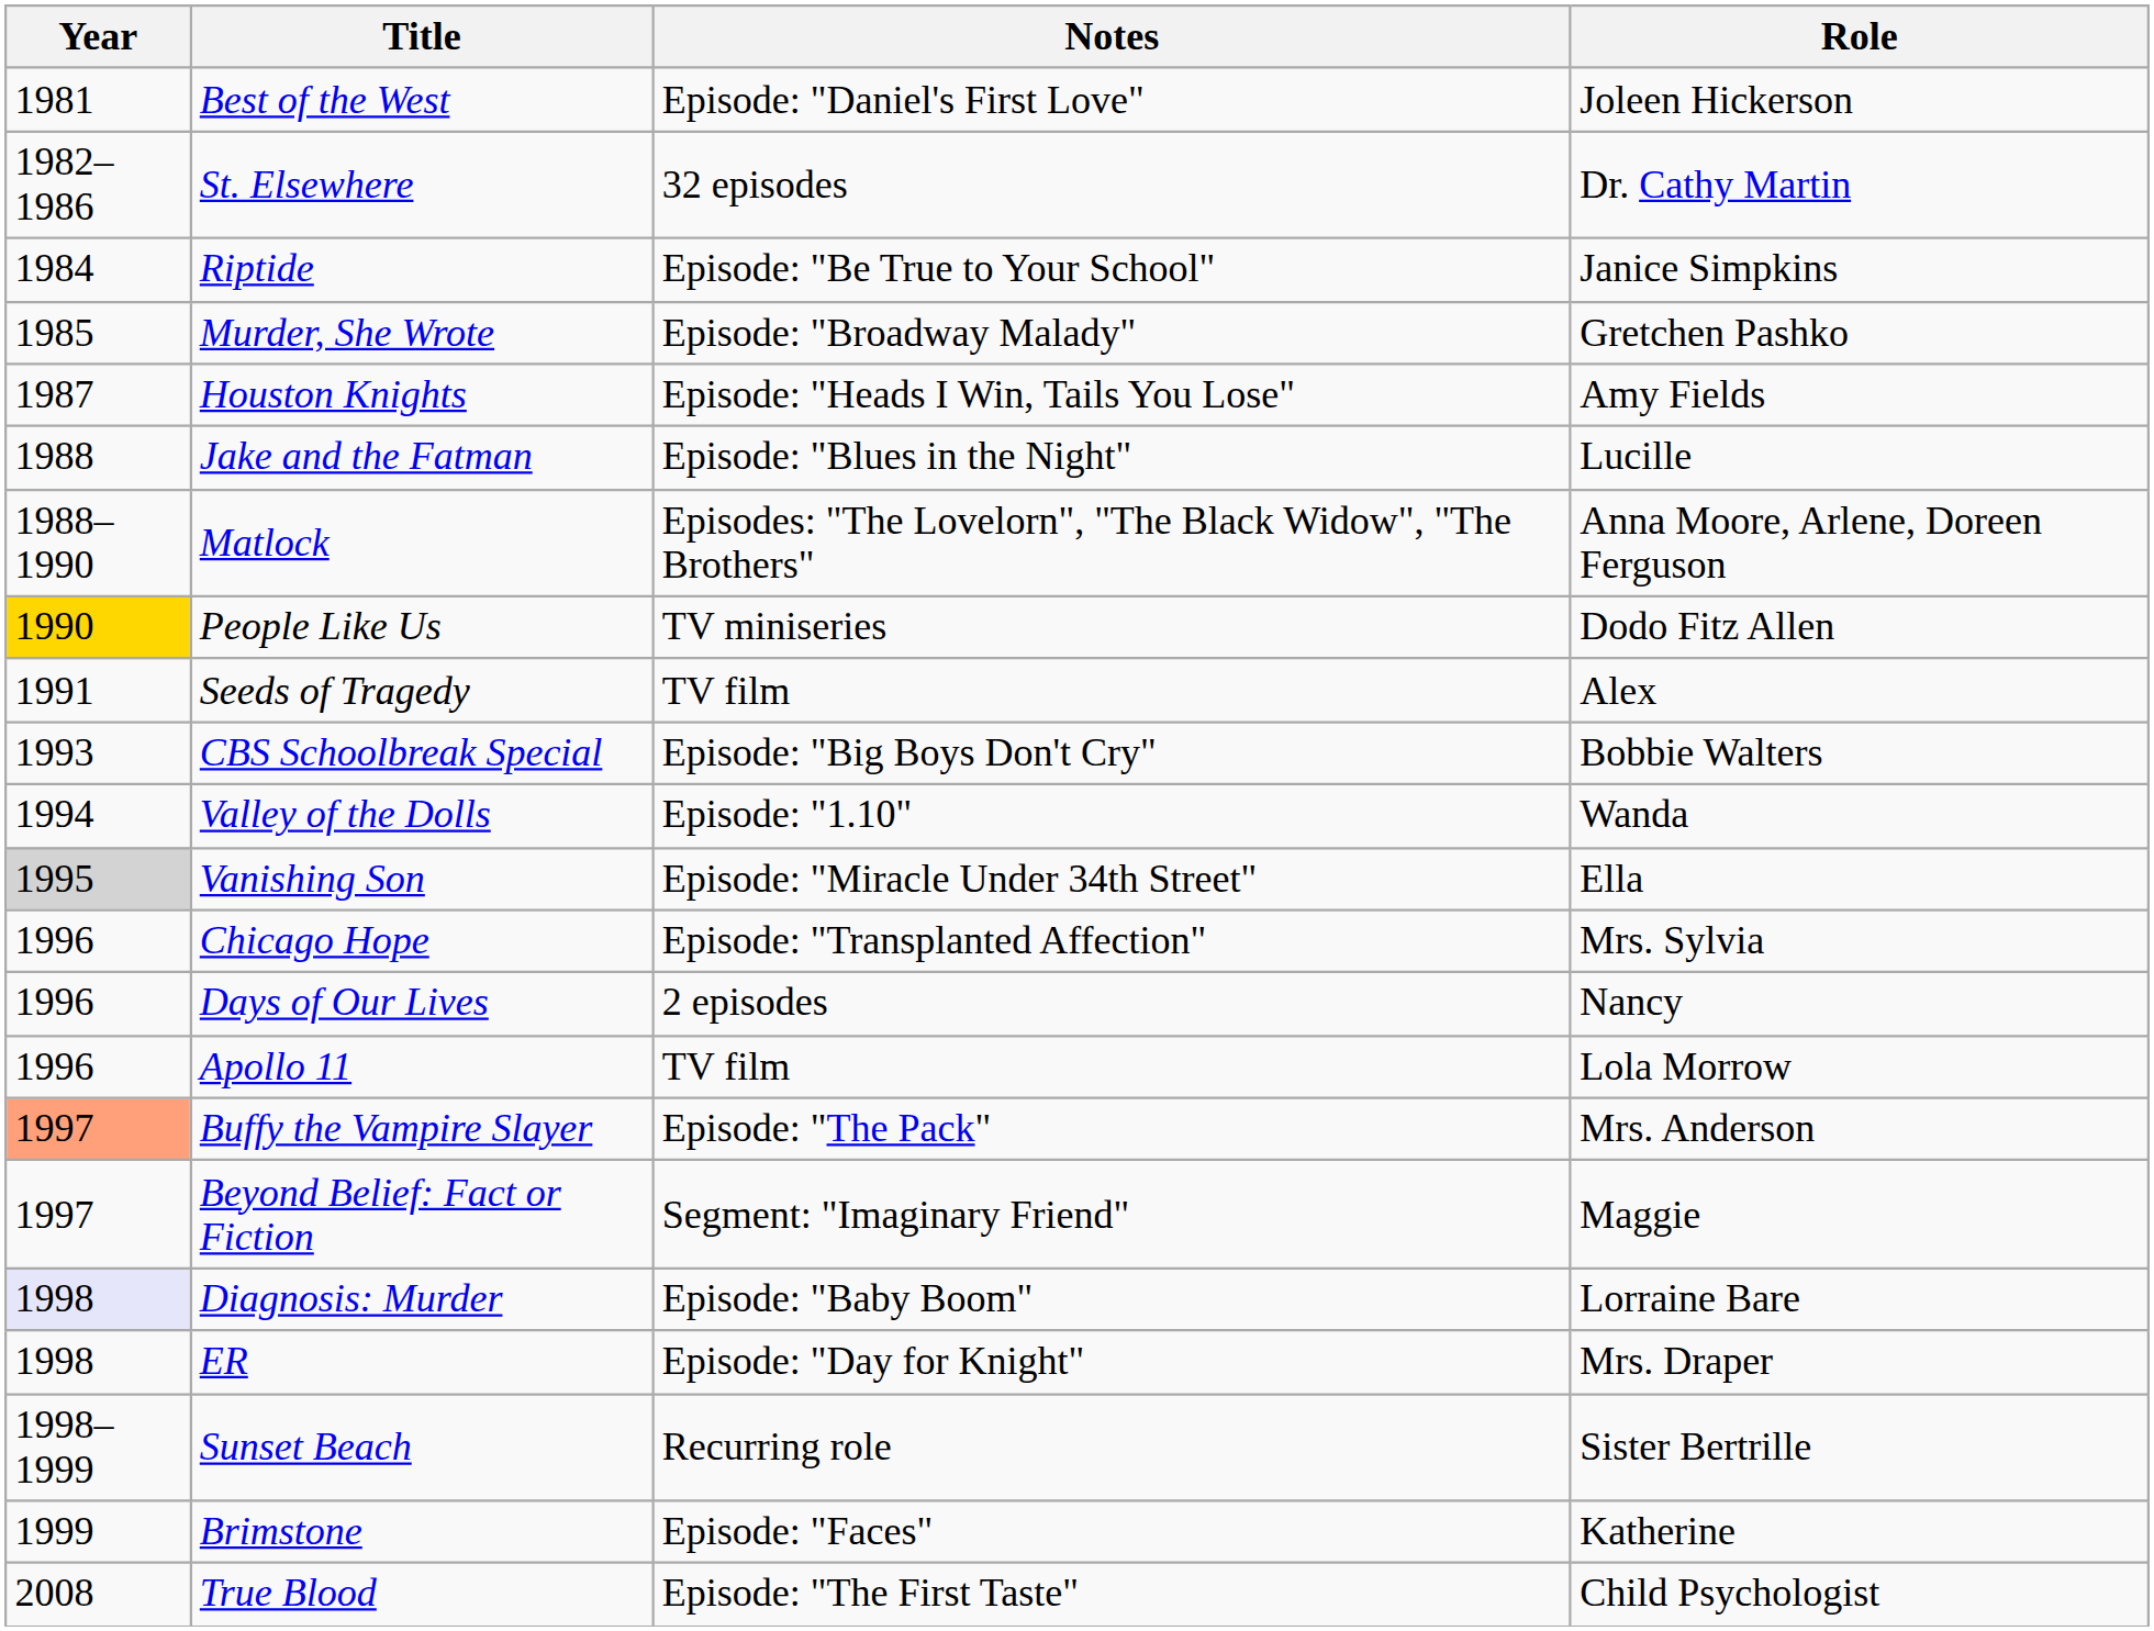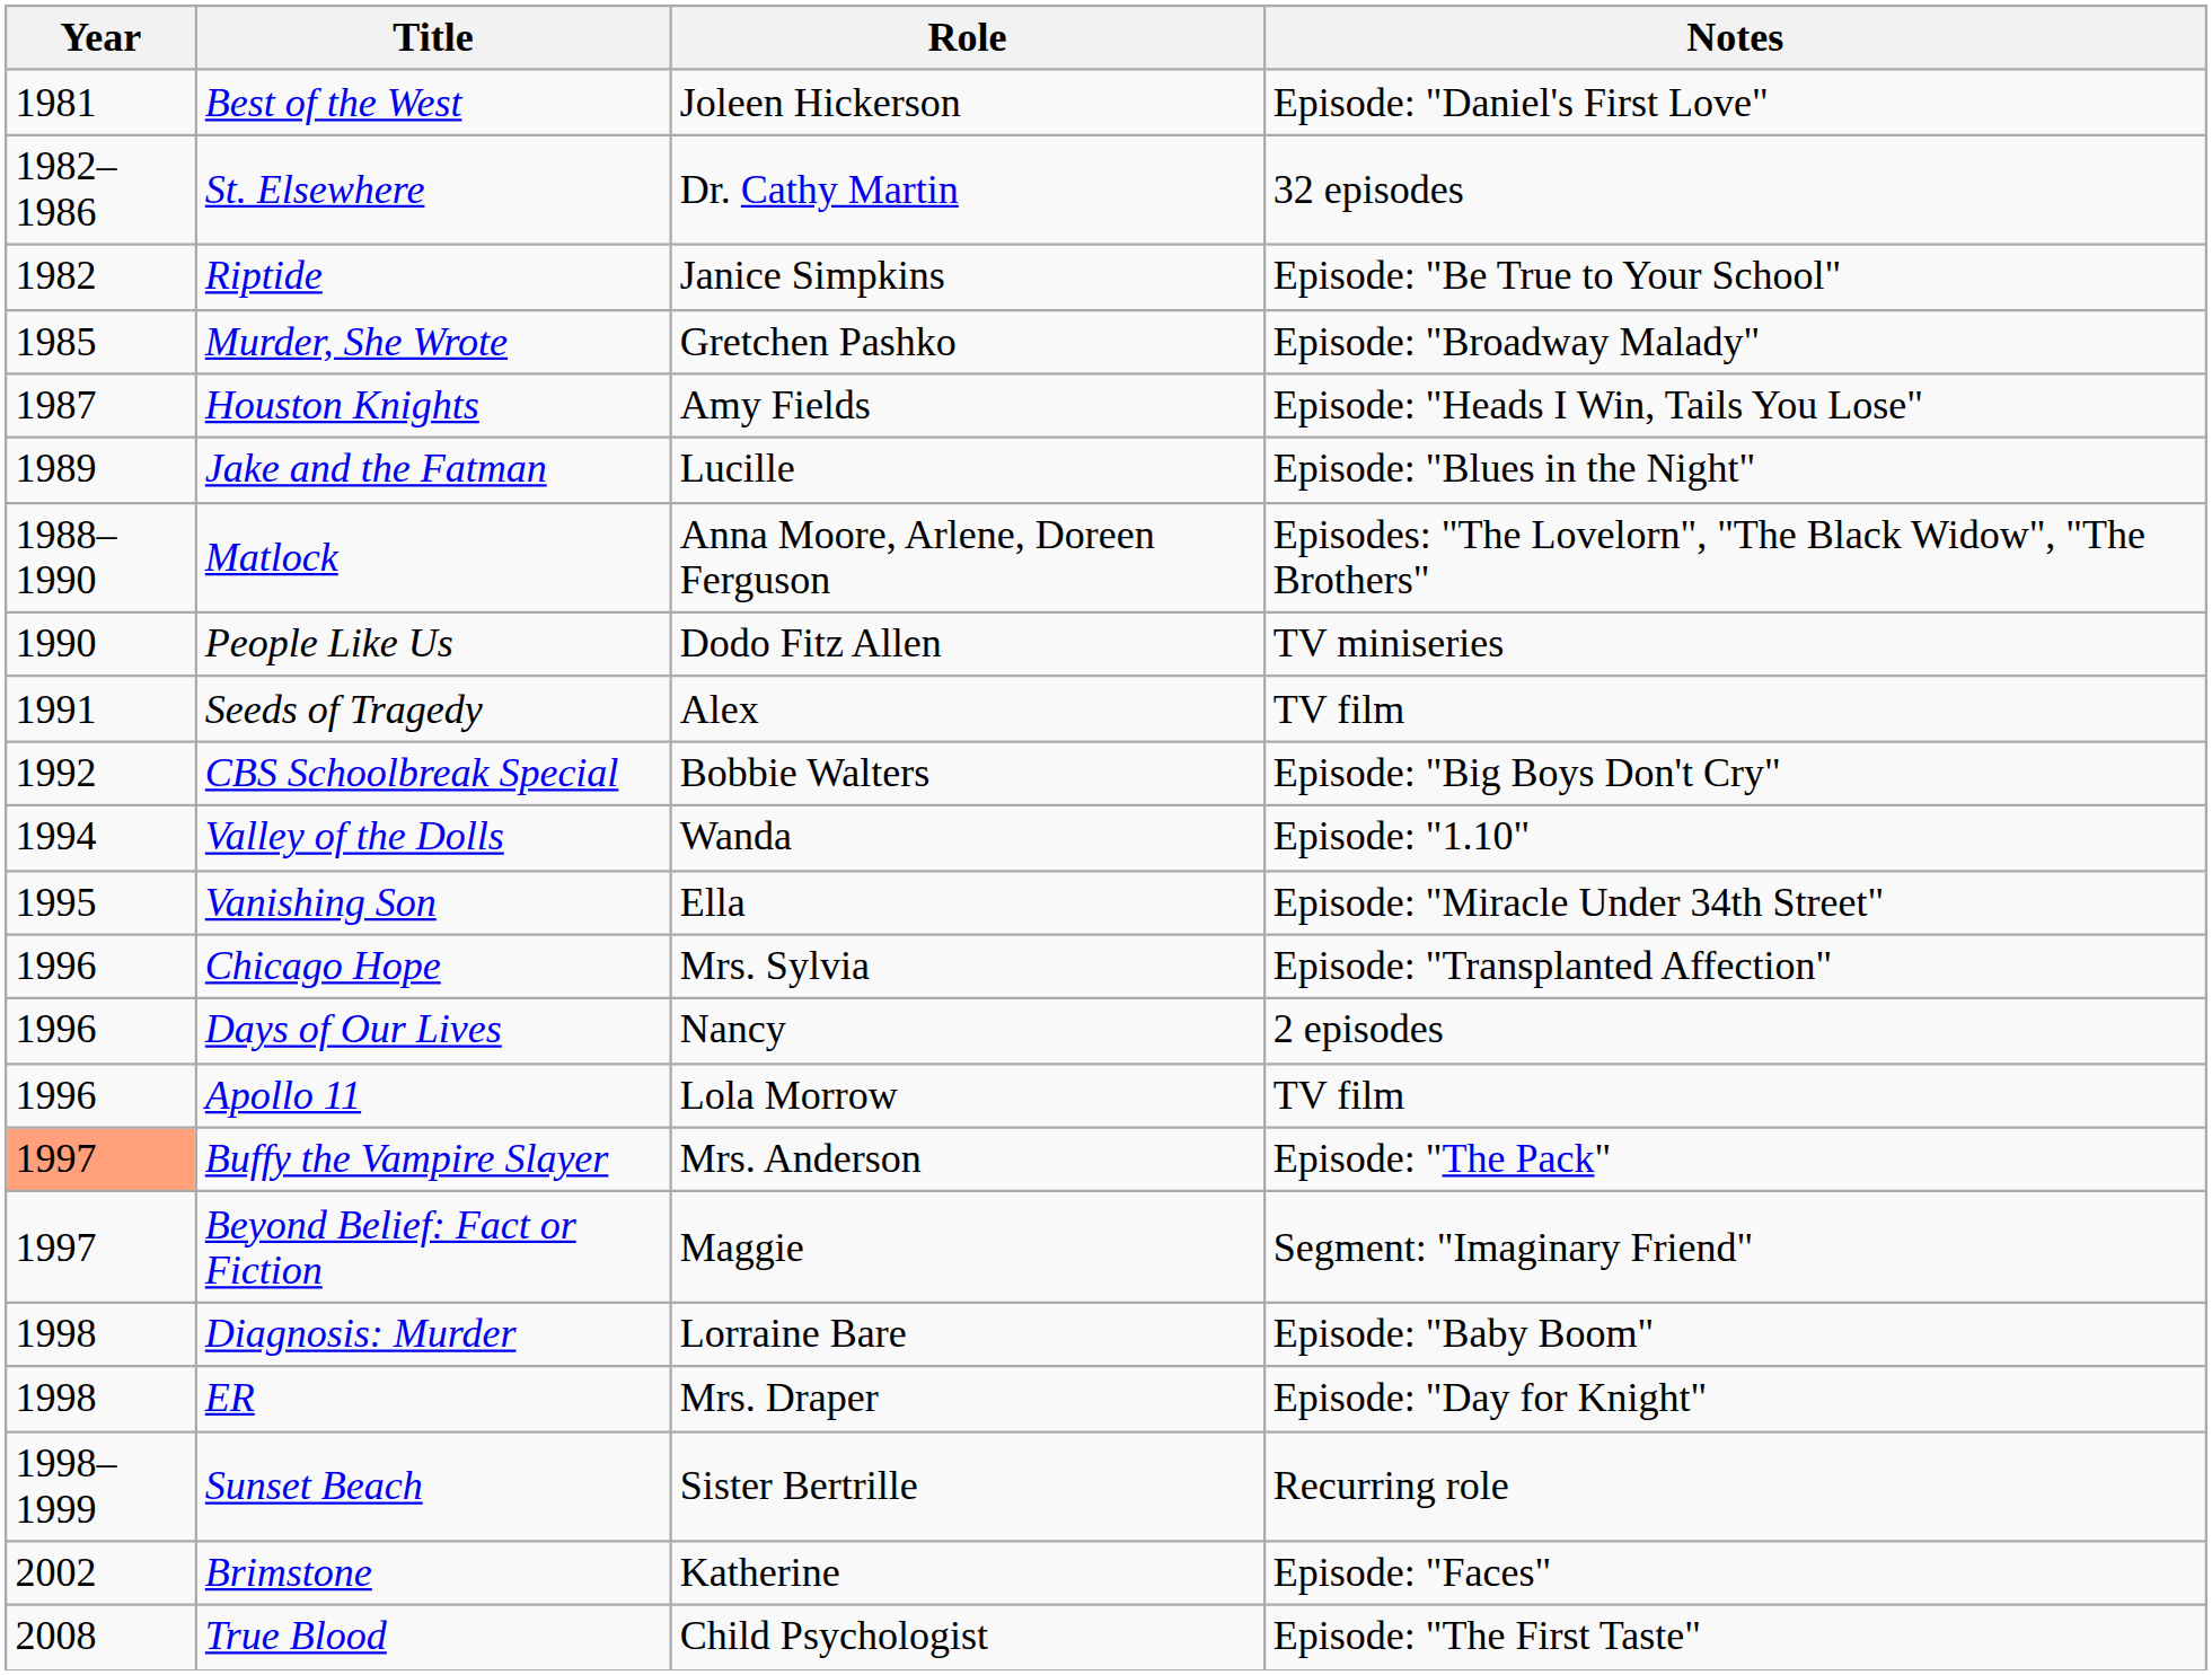columns swapped: Role <-> Notes
Riptide | Year: 1984 -> 1982
Jake and the Fatman | Year: 1988 -> 1989
People Like Us | Year: gold background -> no background
CBS Schoolbreak Special | Year: 1993 -> 1992
Vanishing Son | Year: lightgrey background -> no background
Diagnosis: Murder | Year: lavender background -> no background
Brimstone | Year: 1999 -> 2002
